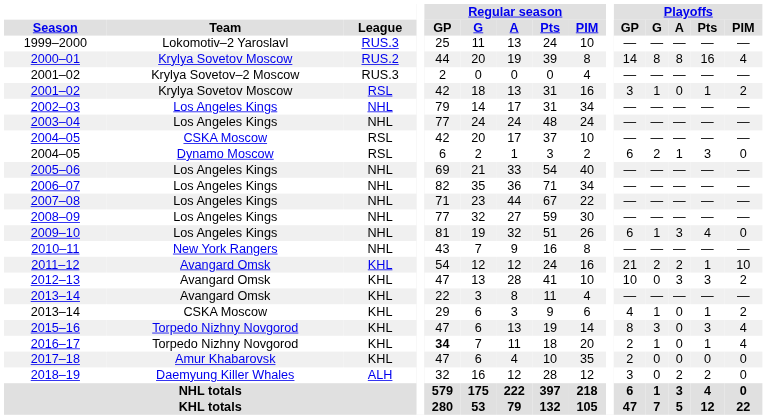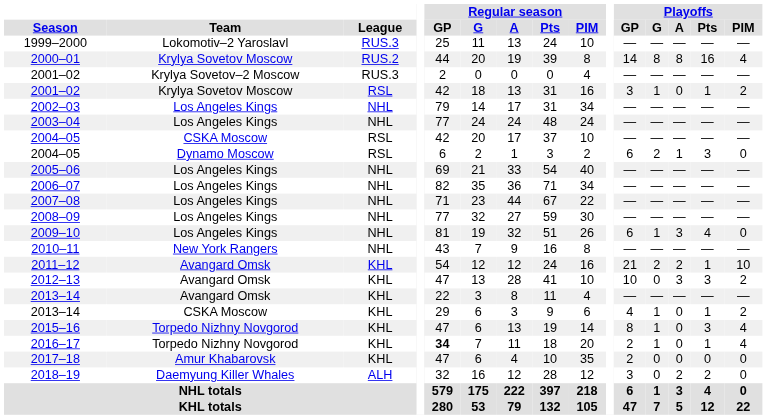2015–16 | Playoffs / G: 3 -> 1
